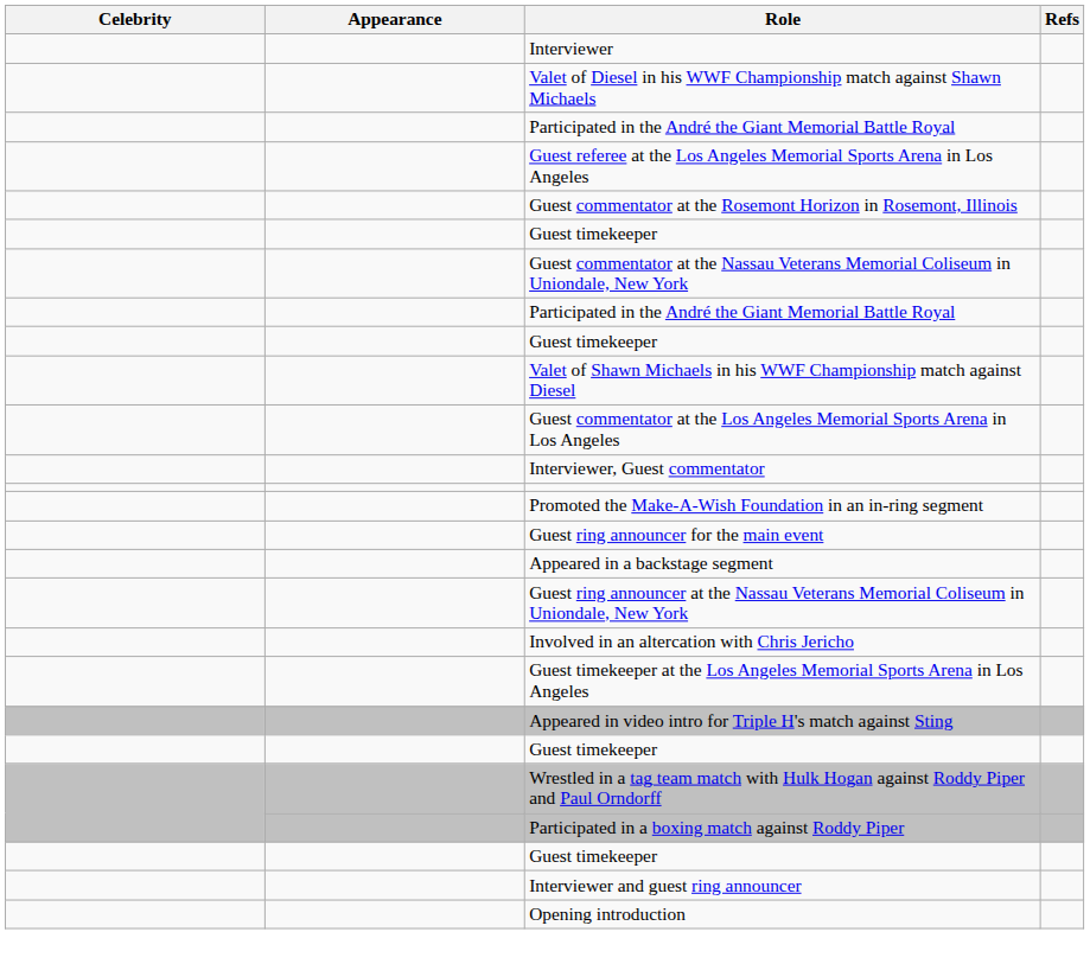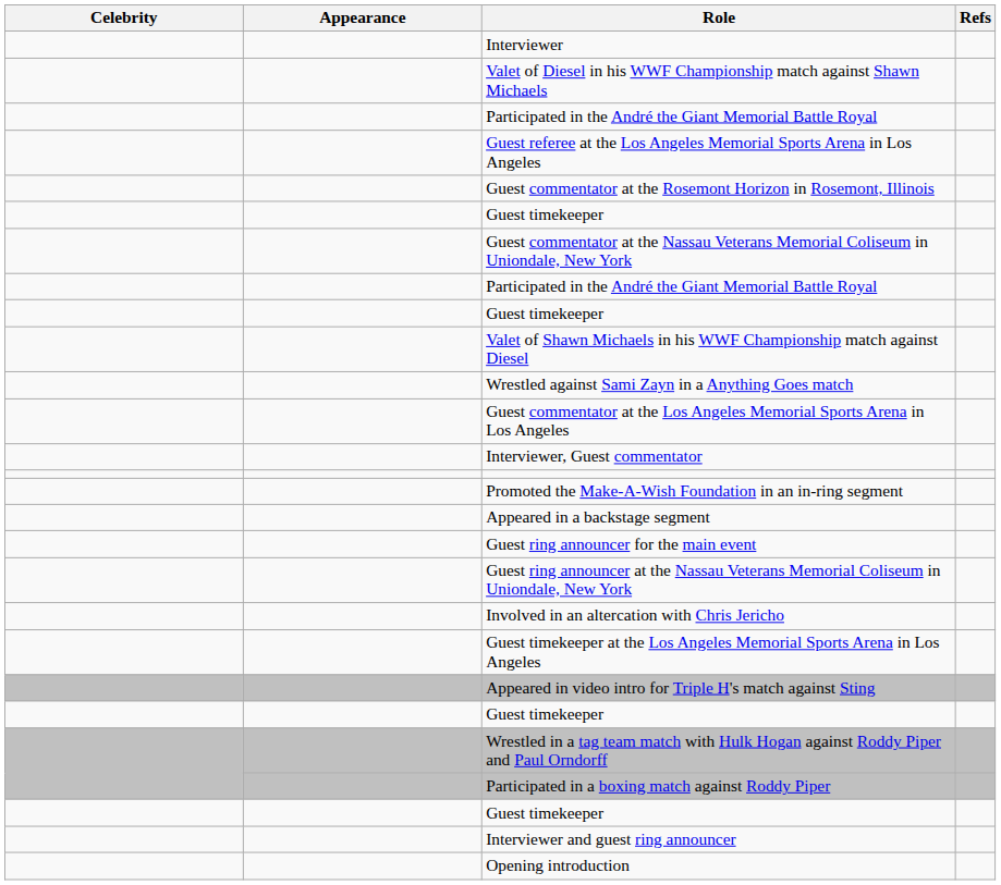+ row: Wrestled against Sami Zayn in a Anything Goes match
rows swapped: Appeared in a backstage segment <-> Guest ring announcer for the main event
